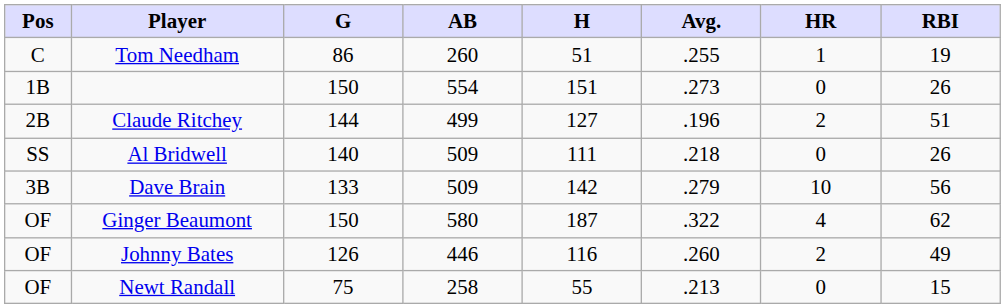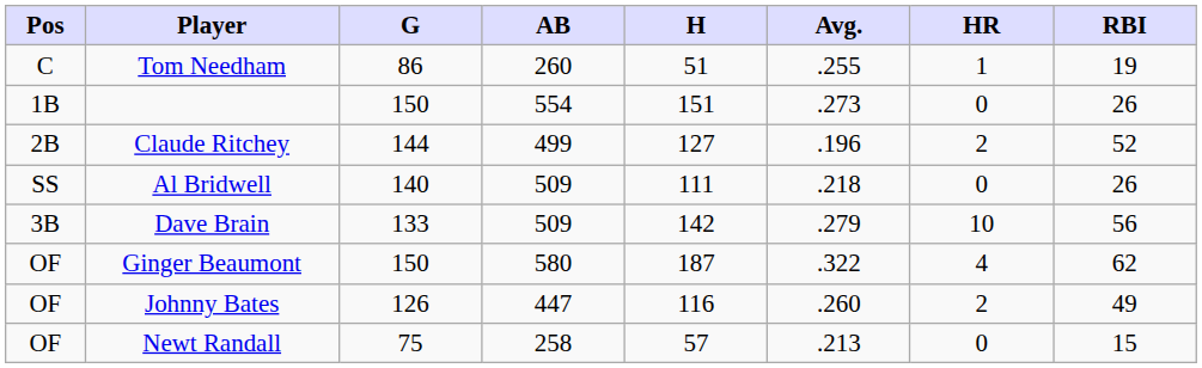Claude Ritchey | RBI: 51 -> 52
Johnny Bates | AB: 446 -> 447
Newt Randall | H: 55 -> 57
